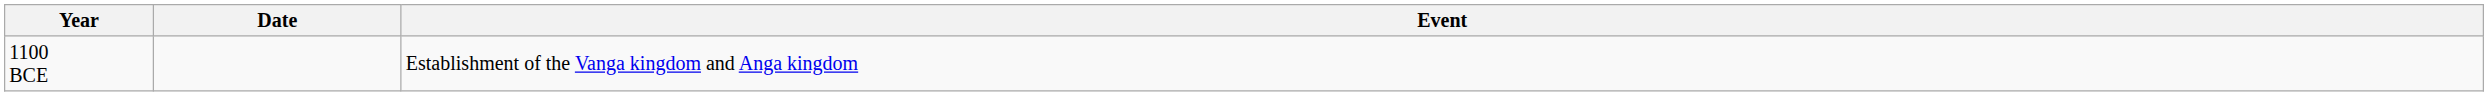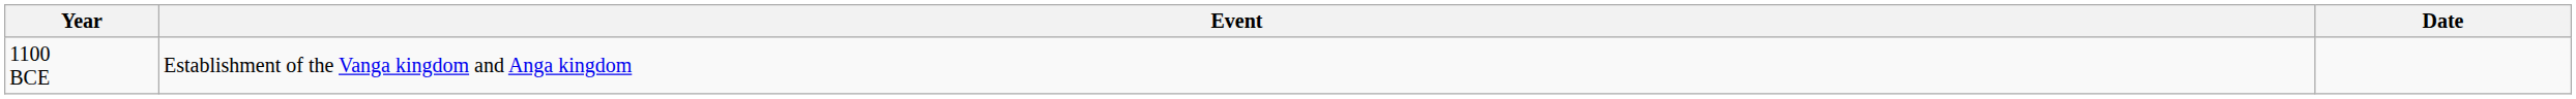columns swapped: Date <-> Event
